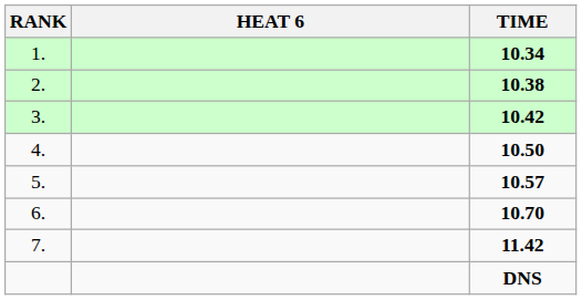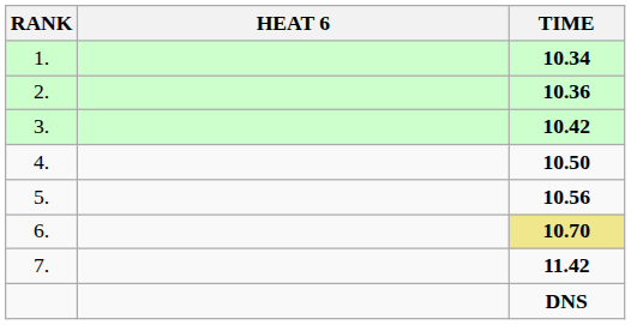2. | TIME: 10.38 -> 10.36
5. | TIME: 10.57 -> 10.56
6. | TIME: no background -> khaki background
